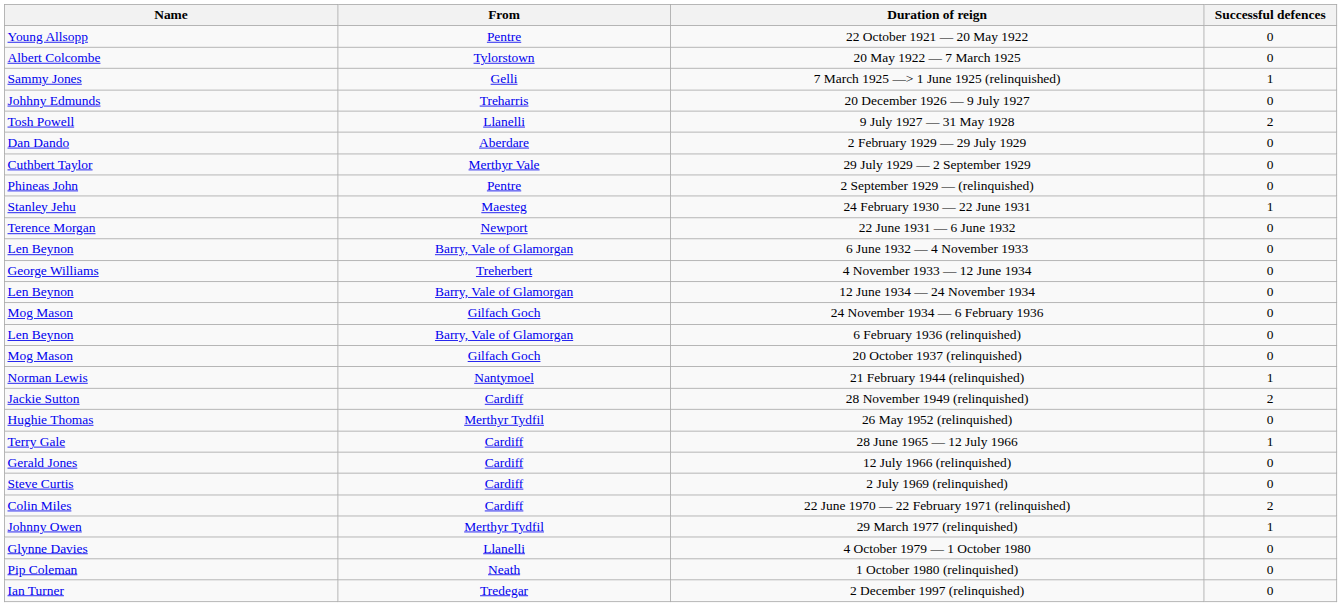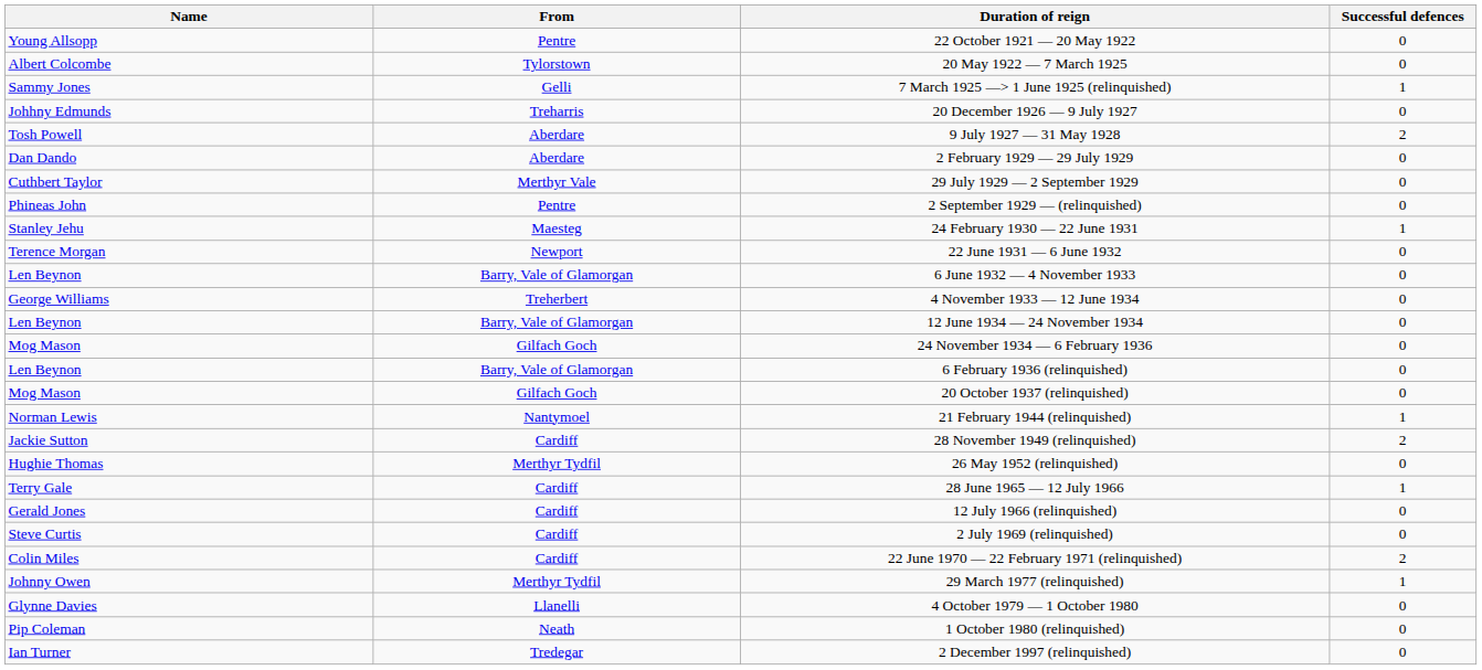9 July 1927 — 31 May 1928 | From: Llanelli -> Aberdare
